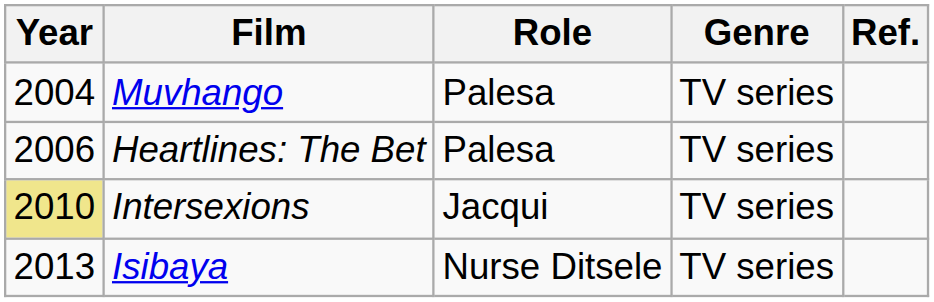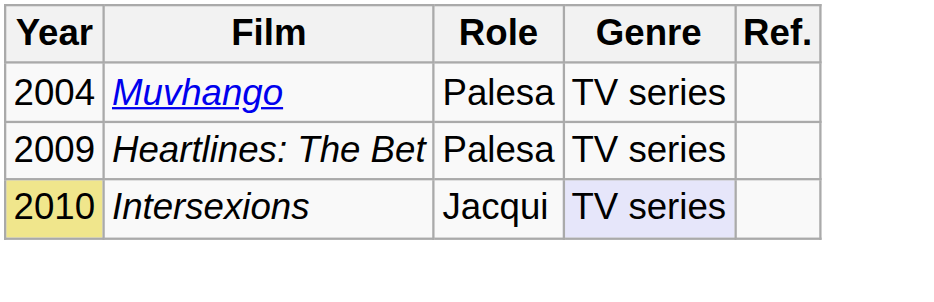Heartlines: The Bet | Year: 2006 -> 2009
Intersexions | Genre: no background -> lavender background
- row: 2013 | Isibaya | Nurse Ditsele | TV series
